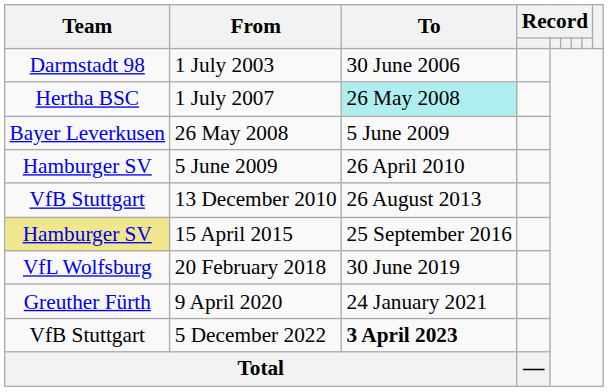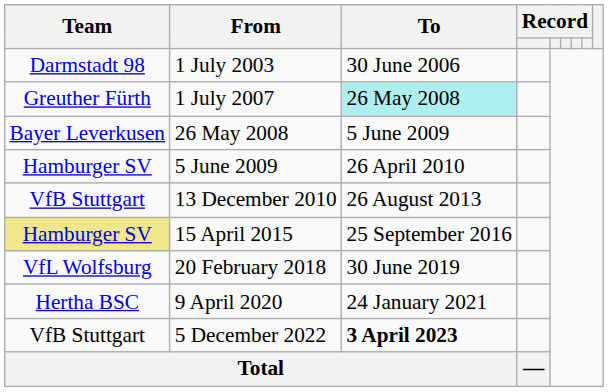1 July 2007 | Team: Hertha BSC -> Greuther Fürth
9 April 2020 | Team: Greuther Fürth -> Hertha BSC
